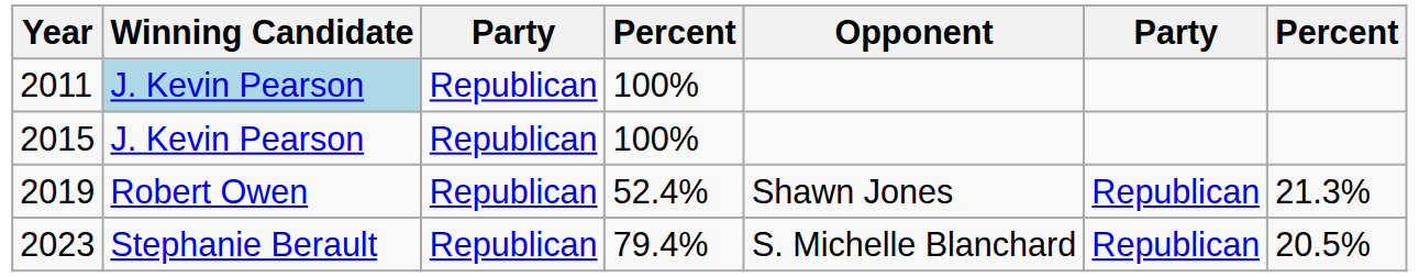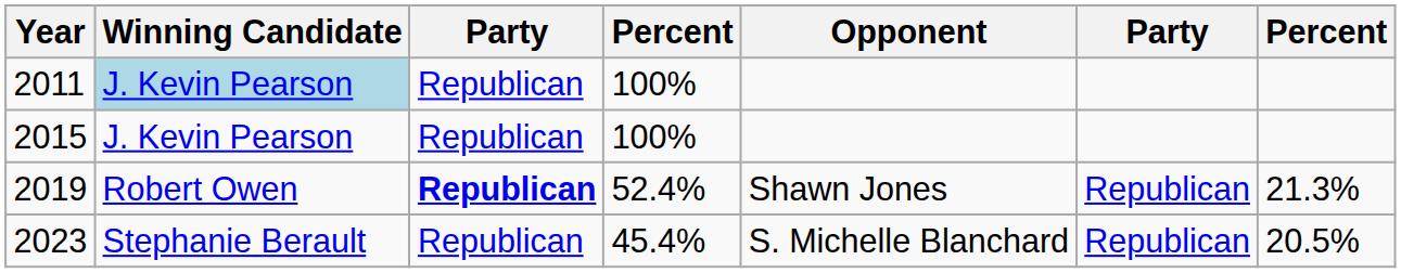2019 | column 3: normal -> bold
2023 | column 4: 79.4% -> 45.4%
